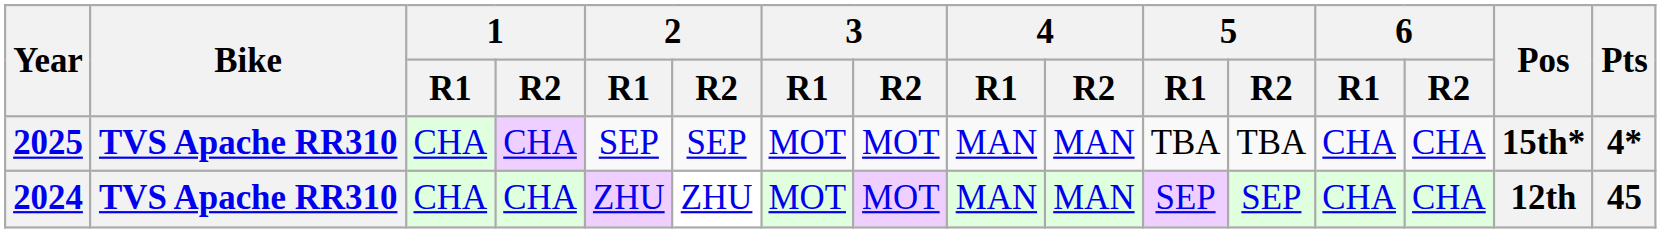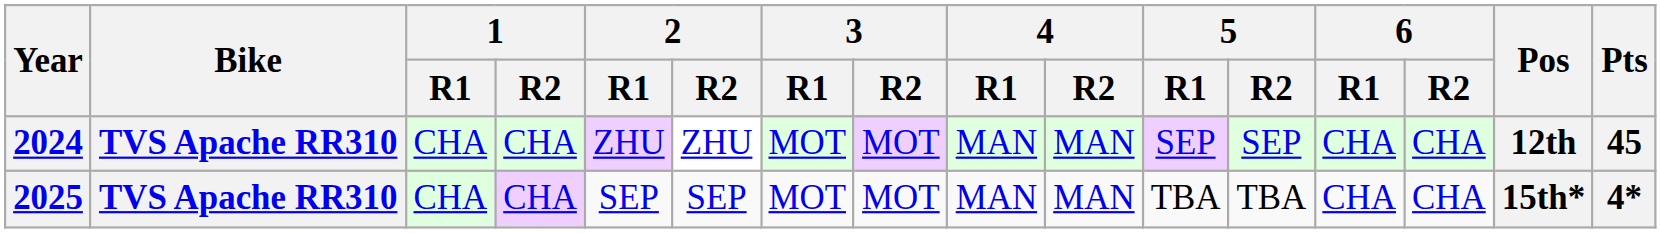rows swapped: 2024 <-> 2025
